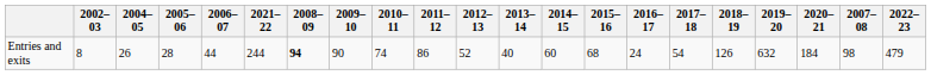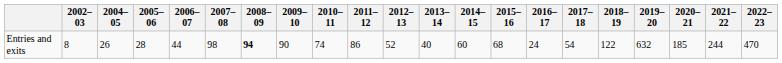columns swapped: 2007–08 <-> 2021–22
Entries and exits | 2018–19: 126 -> 122
Entries and exits | 2020–21: 184 -> 185
Entries and exits | 2022–23: 479 -> 470
